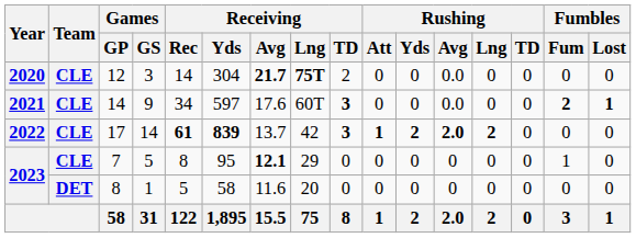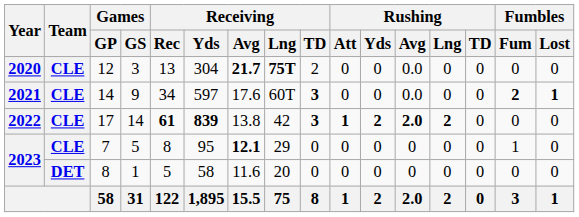12 | Receiving / Rec: 14 -> 13
17 | Receiving / Avg: 13.7 -> 13.8
